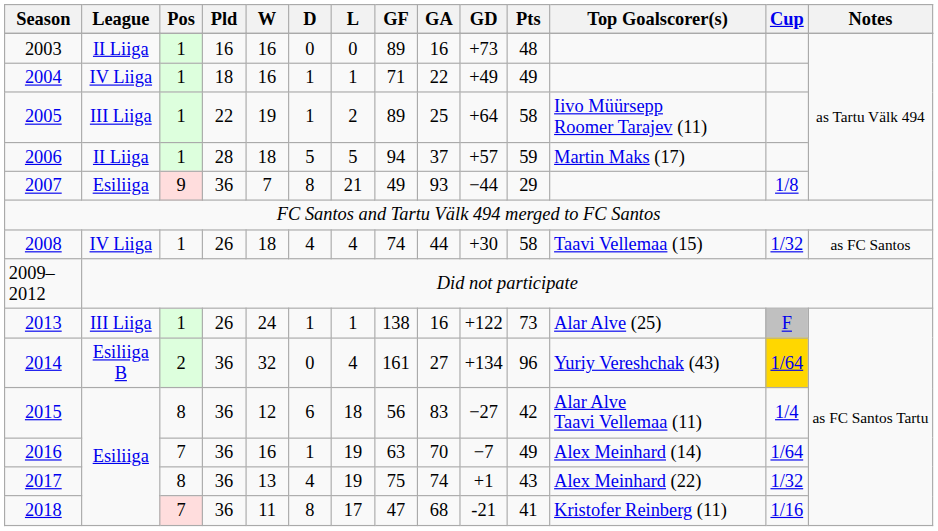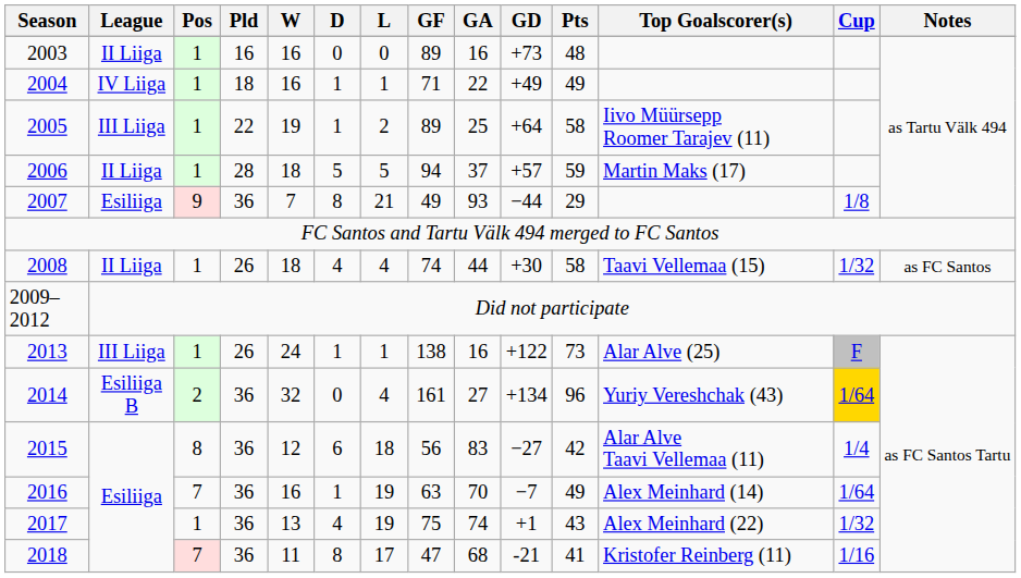2008 | League: IV Liiga -> II Liiga
2017 | Pos: 8 -> 1
